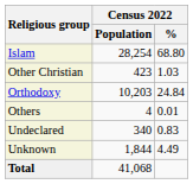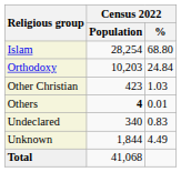rows swapped: Orthodoxy <-> Other Christian
Others | Census 2022 / Population: normal -> bold
